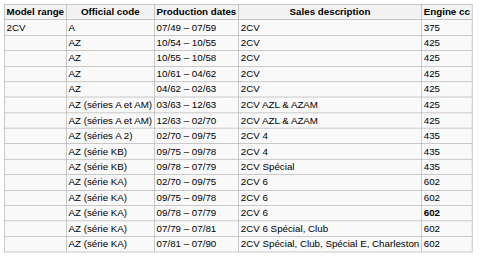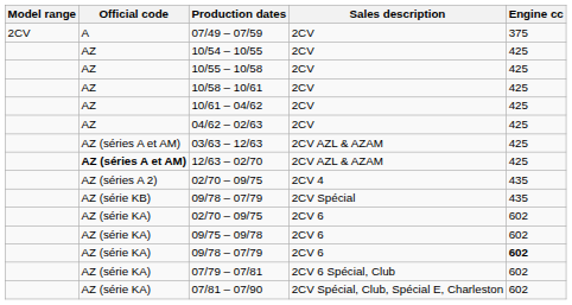+ row: AZ | 10/58 – 10/61 | 2CV | 425
12/63 – 02/70 | Official code: normal -> bold
- row: AZ (série KB) | 09/75 – 09/78 | 2CV 4 | 435
